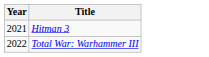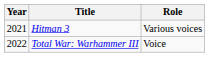+ column: Role | Various voices | Voice
